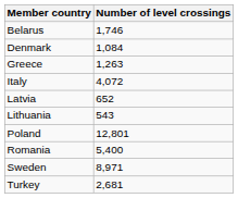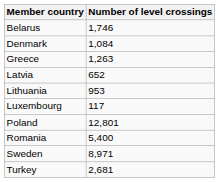- row: Italy | 4,072
Lithuania | Number of level crossings: 543 -> 953
+ row: Luxembourg | 117
